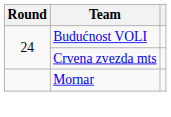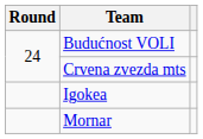+ row: Igokea
